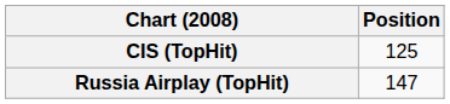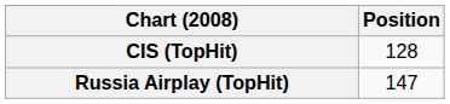CIS (TopHit) | Position: 125 -> 128
